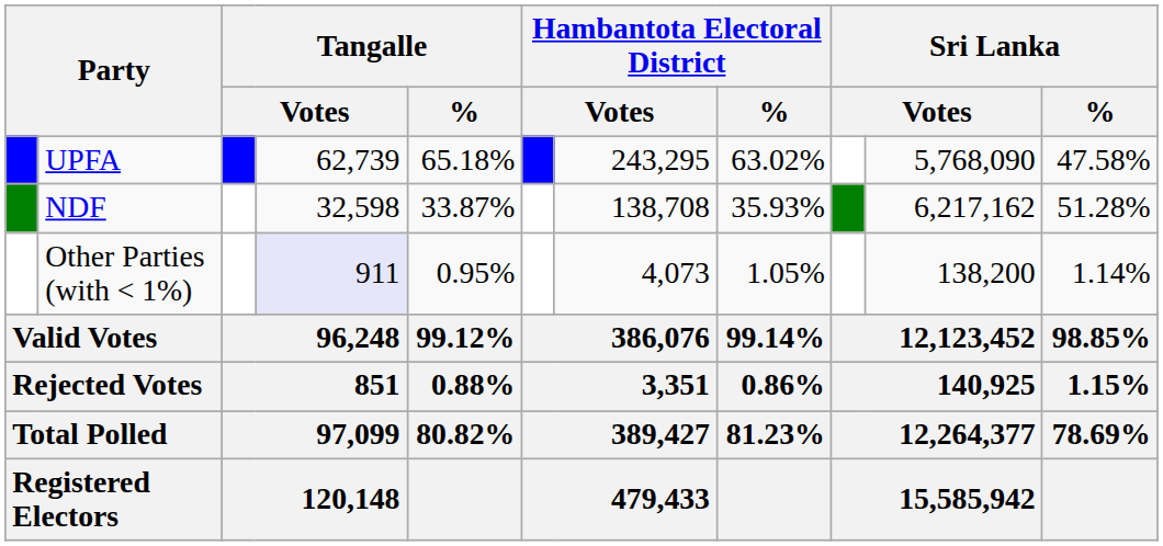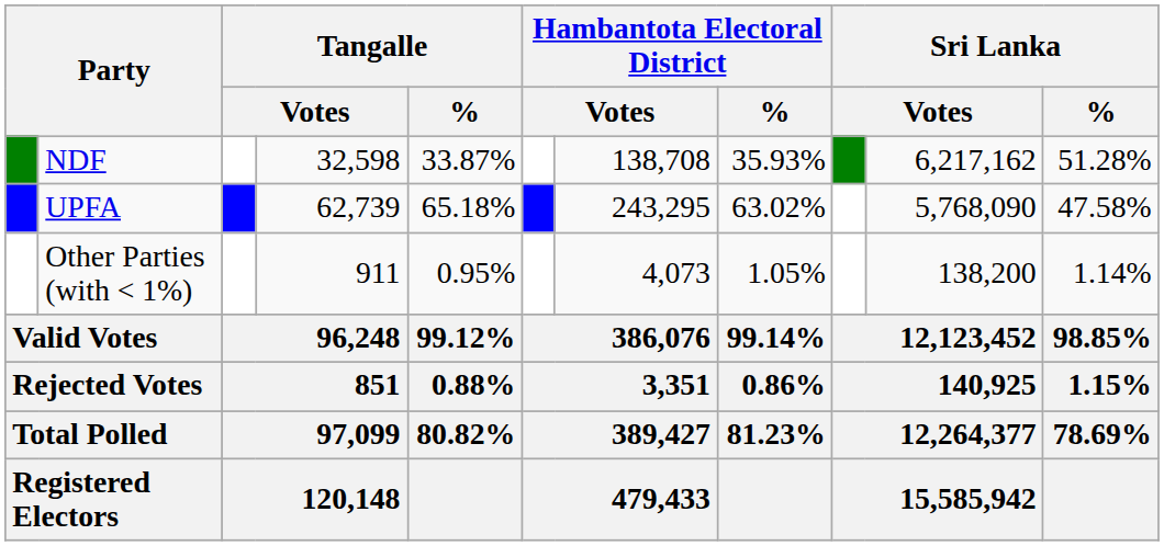rows swapped: UPFA <-> NDF
Other Parties (with < 1%) | column 4: lavender background -> no background
